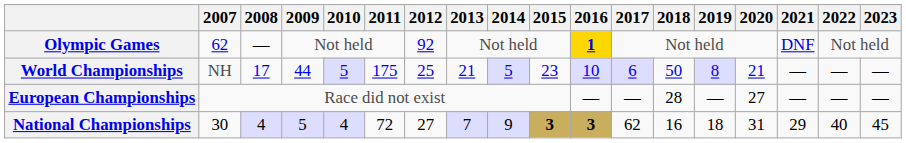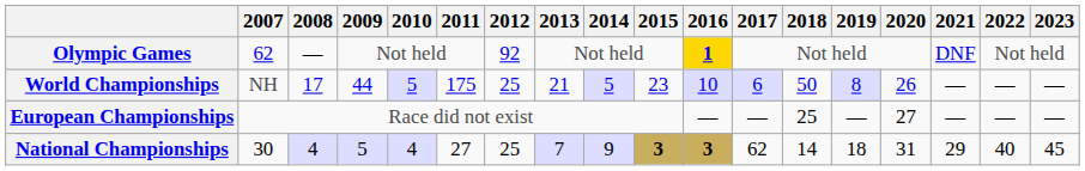World Championships | 2020: 21 -> 26
European Championships | 2018: 28 -> 25
National Championships | 2011: 72 -> 27
National Championships | 2012: 27 -> 25
National Championships | 2018: 16 -> 14
